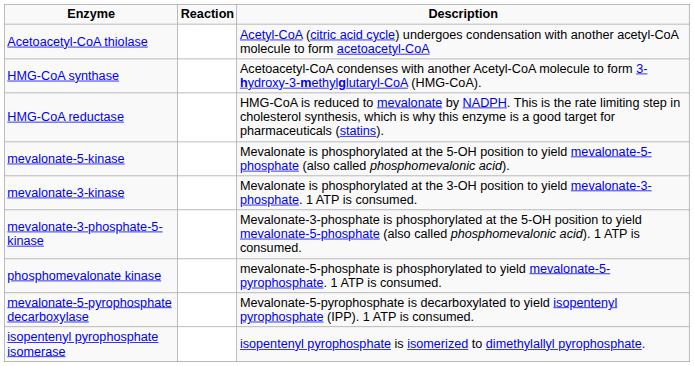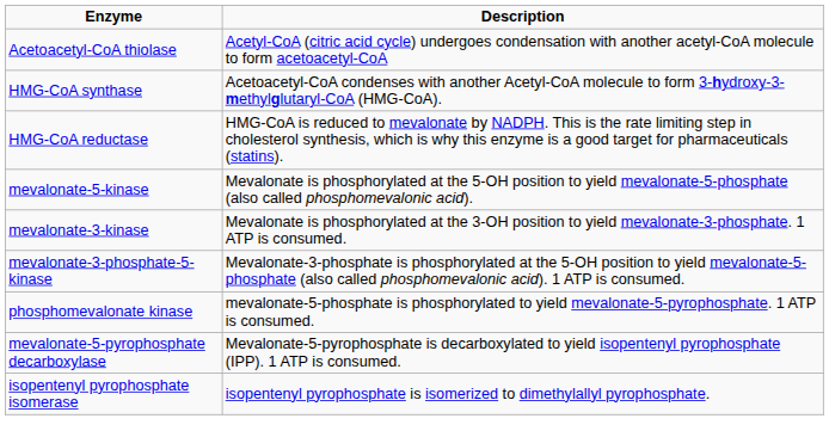- column: Reaction
